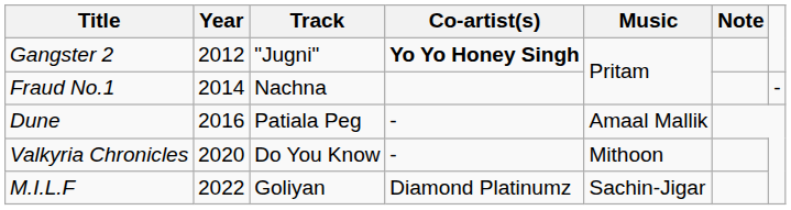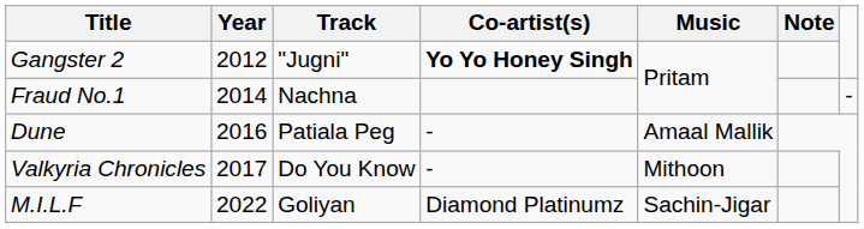Valkyria Chronicles | Year: 2020 -> 2017
